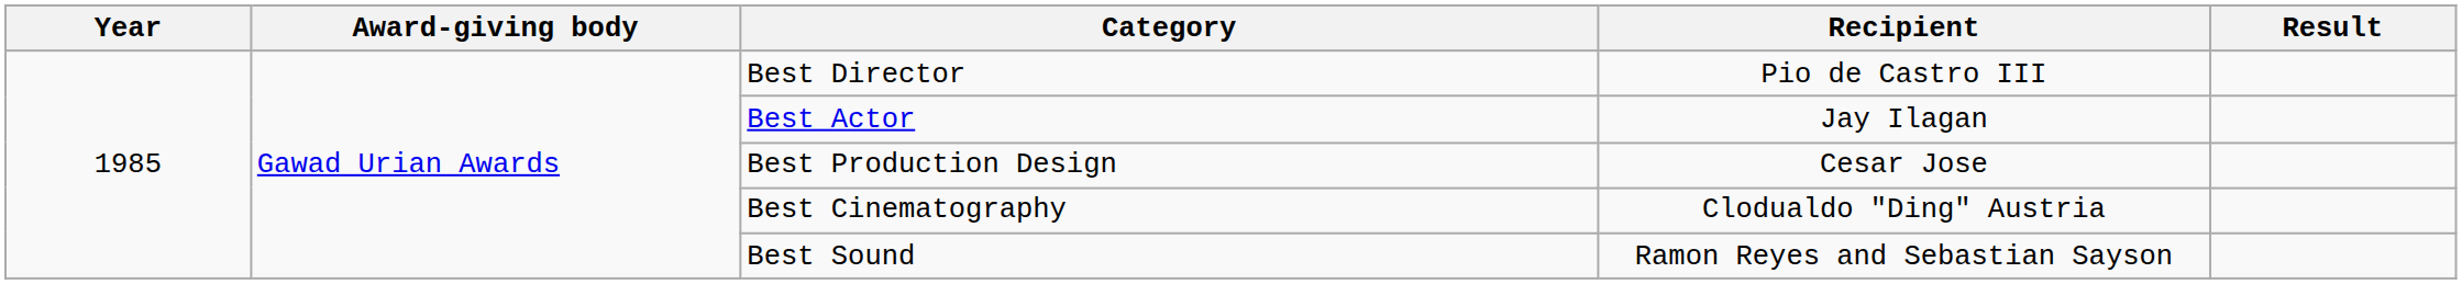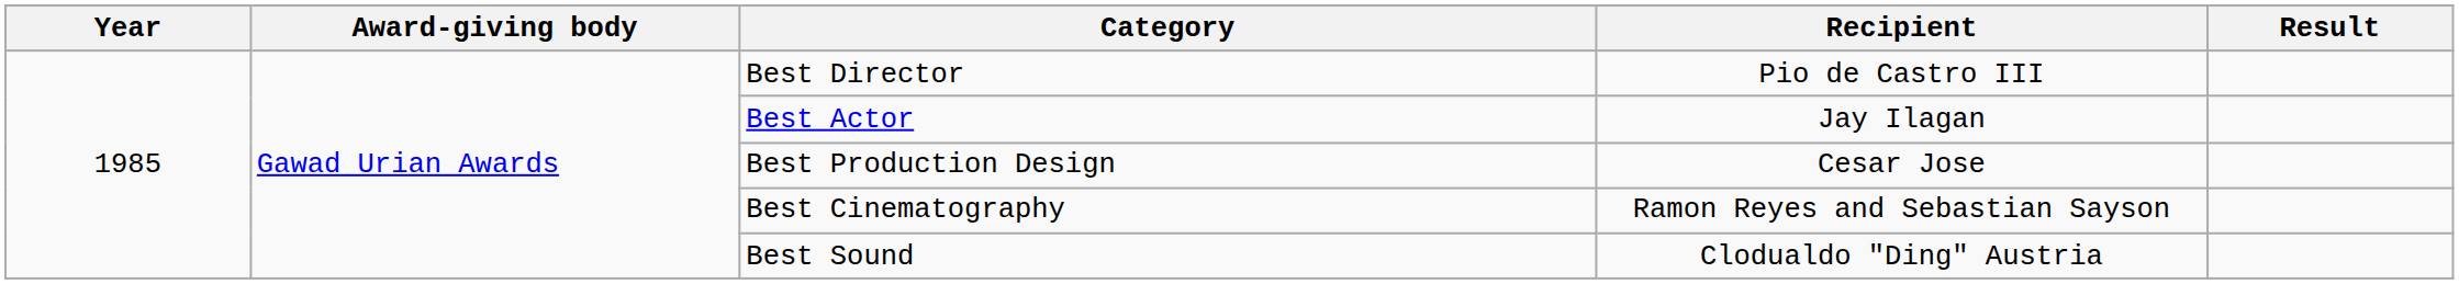Best Cinematography | Recipient: Clodualdo "Ding" Austria -> Ramon Reyes and Sebastian Sayson
Best Sound | Recipient: Ramon Reyes and Sebastian Sayson -> Clodualdo "Ding" Austria
